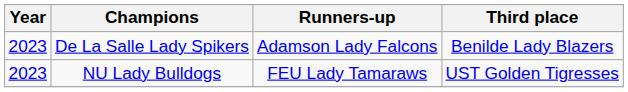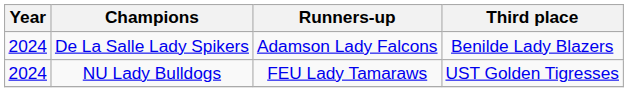De La Salle Lady Spikers | Year: 2023 -> 2024
NU Lady Bulldogs | Year: 2023 -> 2024
